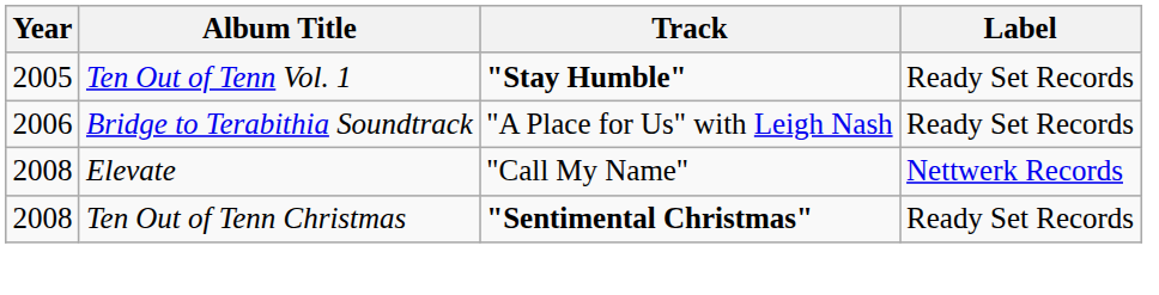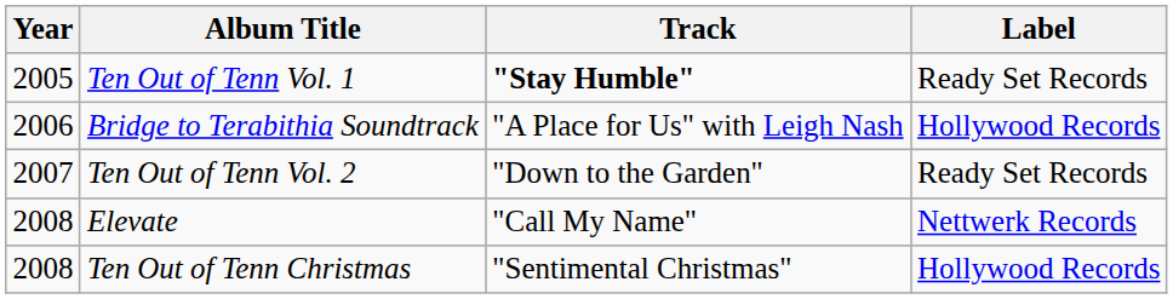Bridge to Terabithia Soundtrack | Label: Ready Set Records -> Hollywood Records
+ row: 2007 | Ten Out of Tenn Vol. 2 | "Down to the Garden" | Ready Set Records
Ten Out of Tenn Christmas | Track: bold -> normal
Ten Out of Tenn Christmas | Label: Ready Set Records -> Hollywood Records
